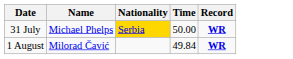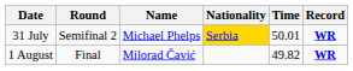+ column: Round | Semifinal 2 | Final
31 July | Time: 50.00 -> 50.01
1 August | Time: 49.84 -> 49.82
